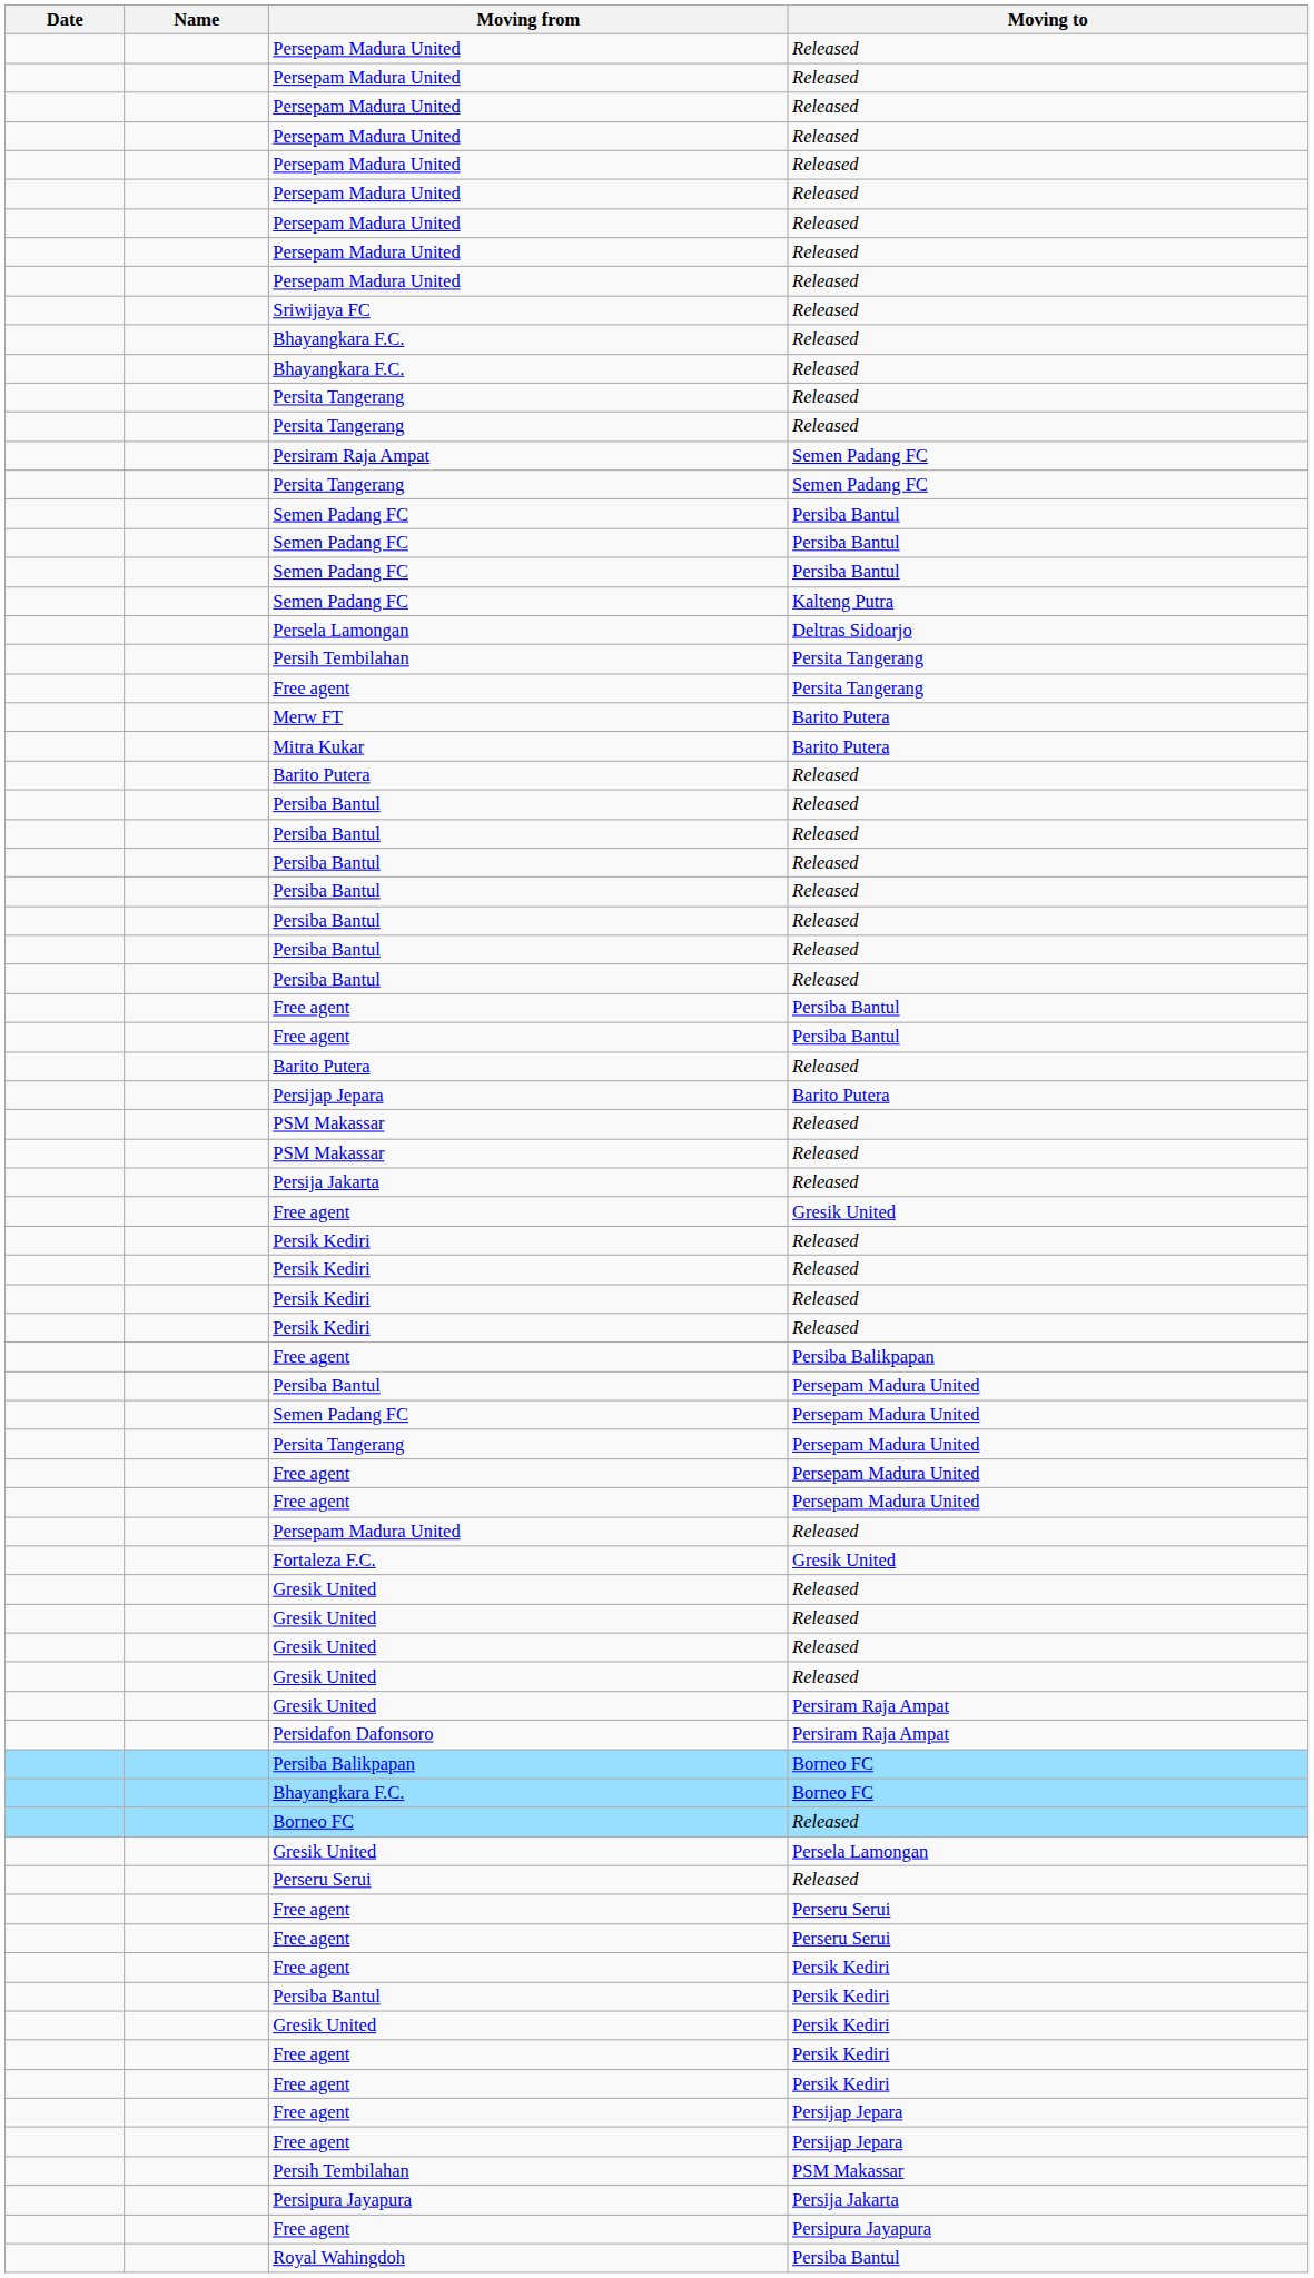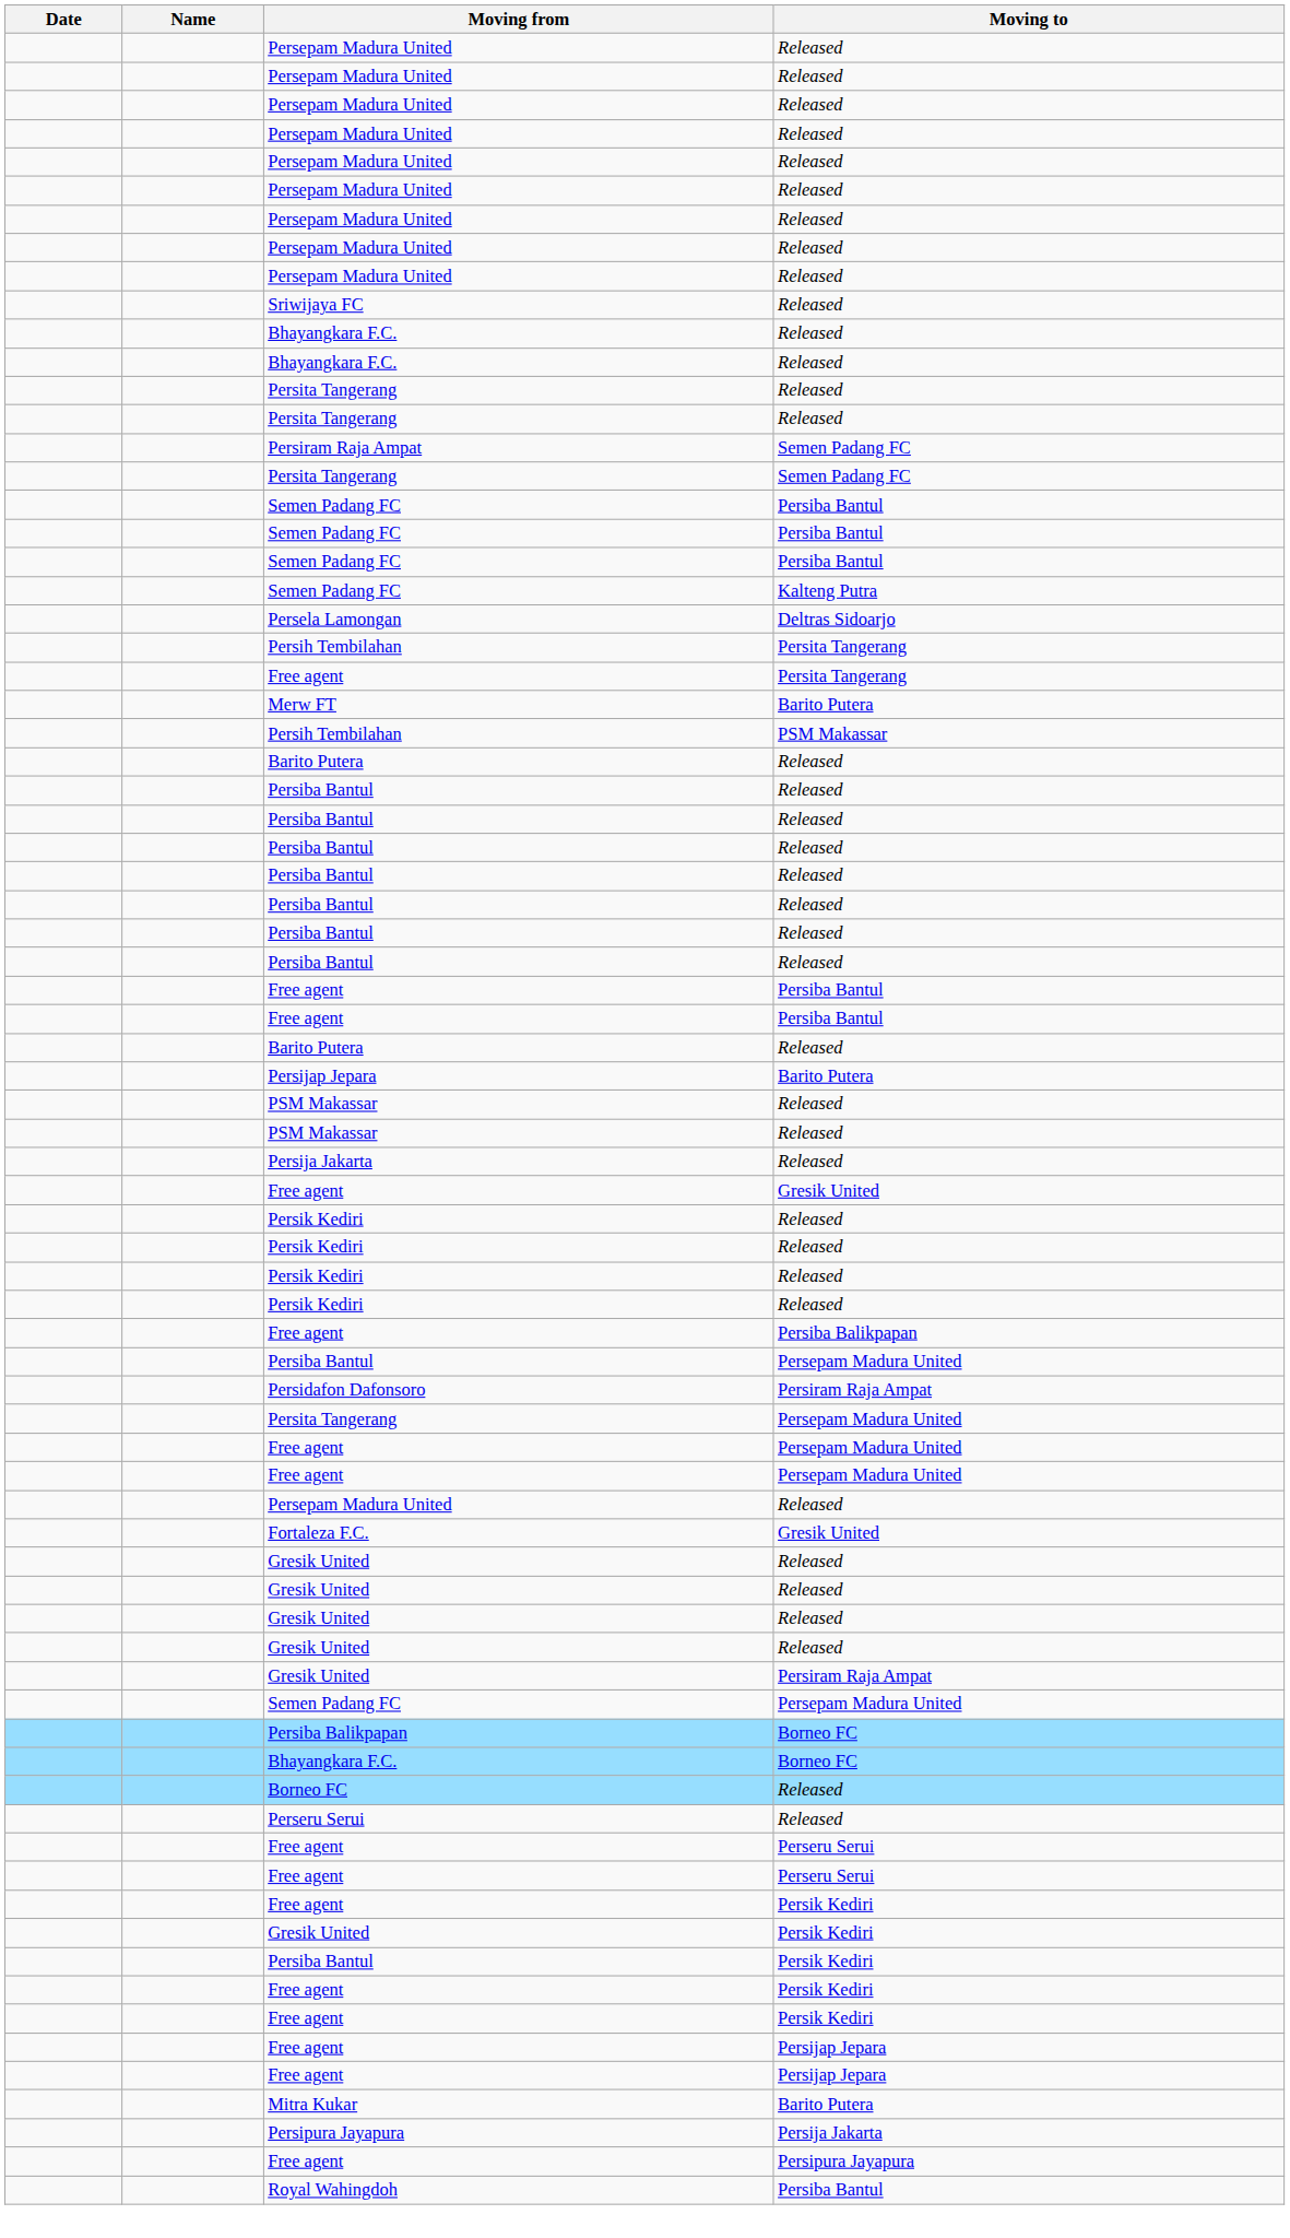rows swapped: Mitra Kukar <-> Persih Tembilahan / PSM Makassar
rows swapped: Semen Padang FC / Persepam Madura United <-> Persidafon Dafonsoro
- row: Gresik United | Persela Lamongan
rows swapped: Persiba Bantul / Persik Kediri <-> Gresik United / Persik Kediri
